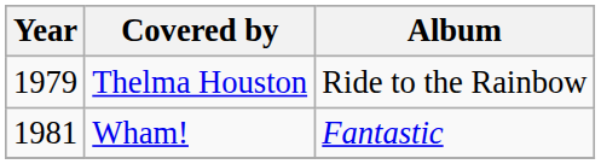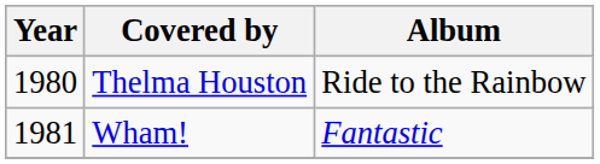Thelma Houston | Year: 1979 -> 1980
